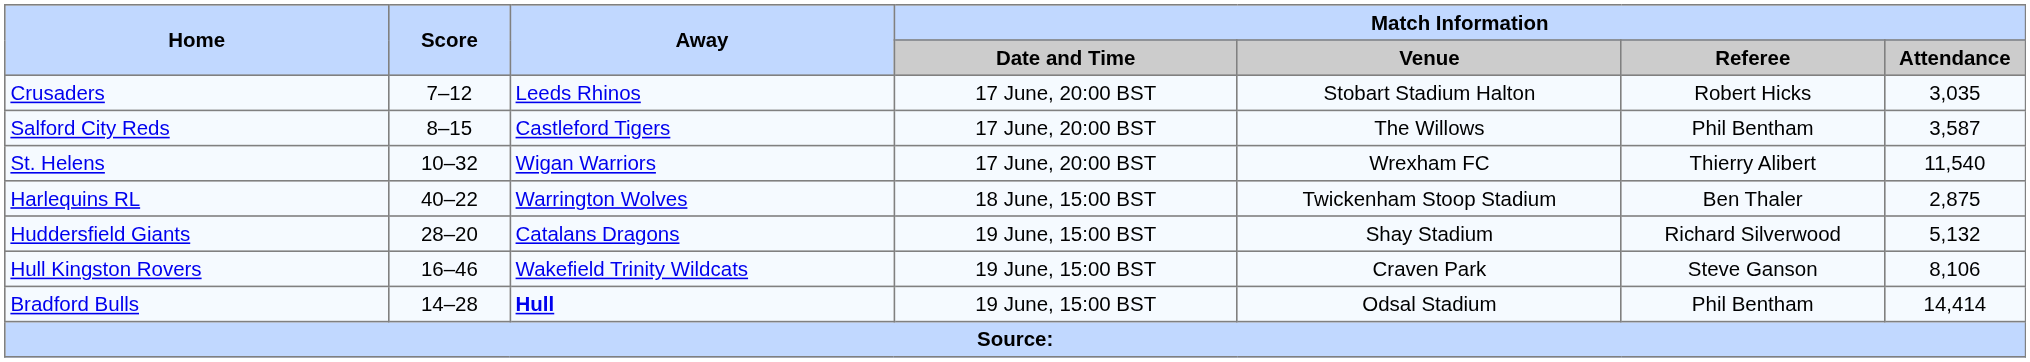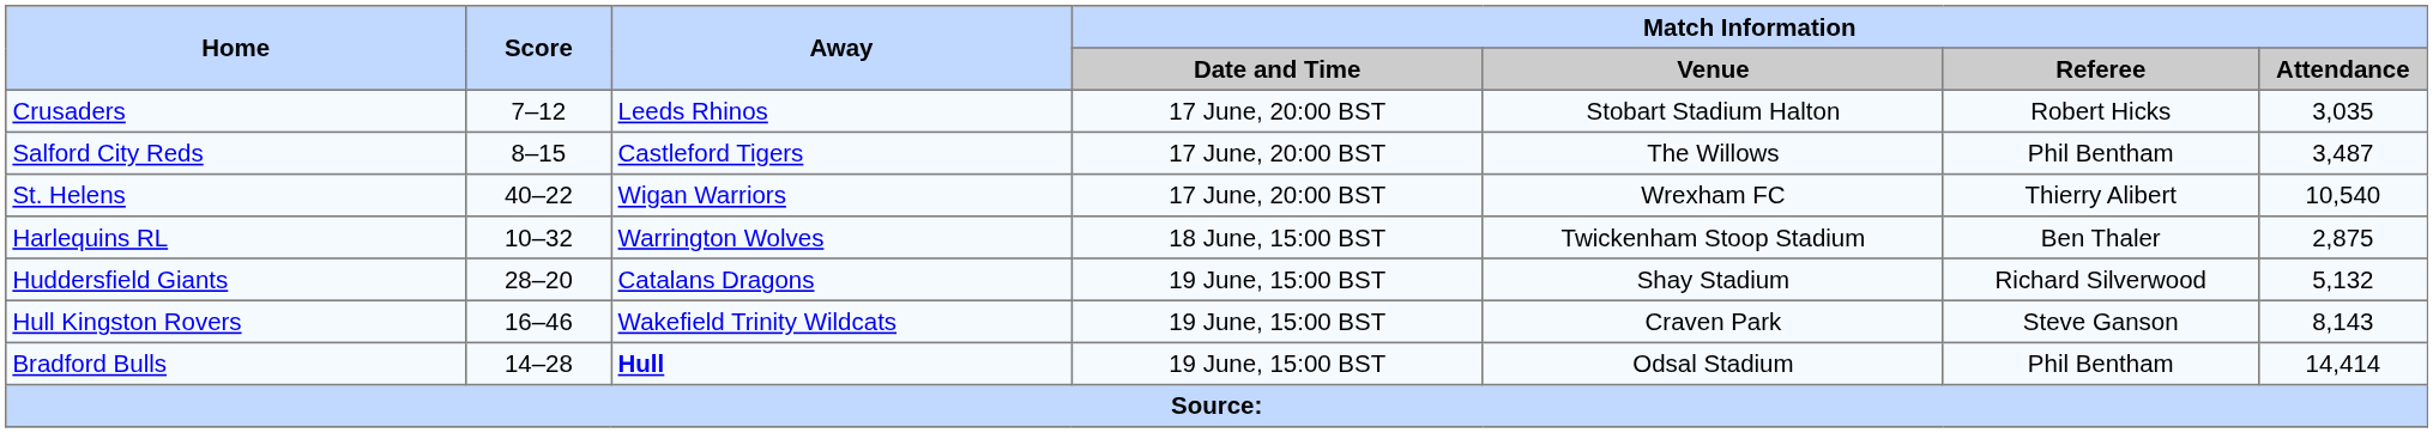Salford City Reds | Match Information / Attendance: 3,587 -> 3,487
St. Helens | Score: 10–32 -> 40–22
St. Helens | Match Information / Attendance: 11,540 -> 10,540
Harlequins RL | Score: 40–22 -> 10–32
Hull Kingston Rovers | Match Information / Attendance: 8,106 -> 8,143
